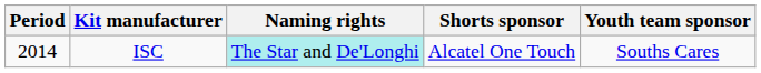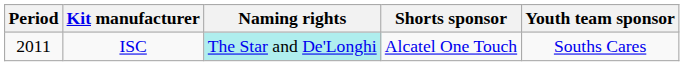ISC | Period: 2014 -> 2011
